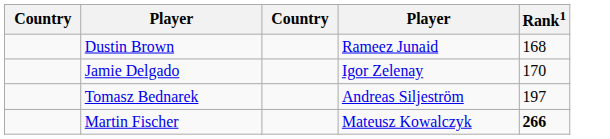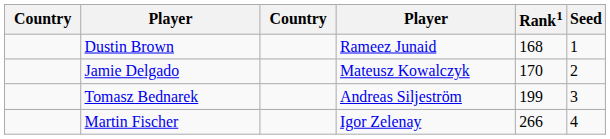+ column: Seed | 1 | 2 | 3 | 4
Jamie Delgado | column 4: Igor Zelenay -> Mateusz Kowalczyk
Tomasz Bednarek | Rank1: 197 -> 199
Martin Fischer | column 4: Mateusz Kowalczyk -> Igor Zelenay
Martin Fischer | Rank1: bold -> normal
